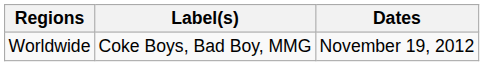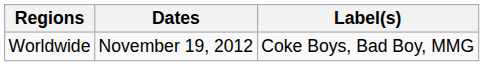columns swapped: Dates <-> Label(s)
